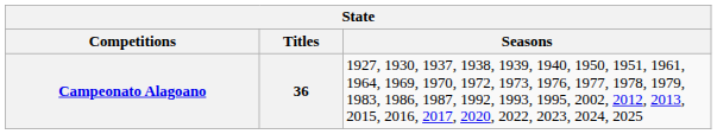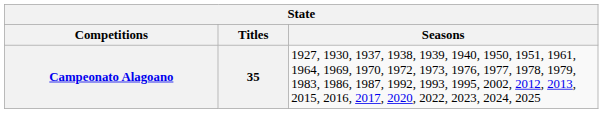Campeonato Alagoano | Titles: 36 -> 35
